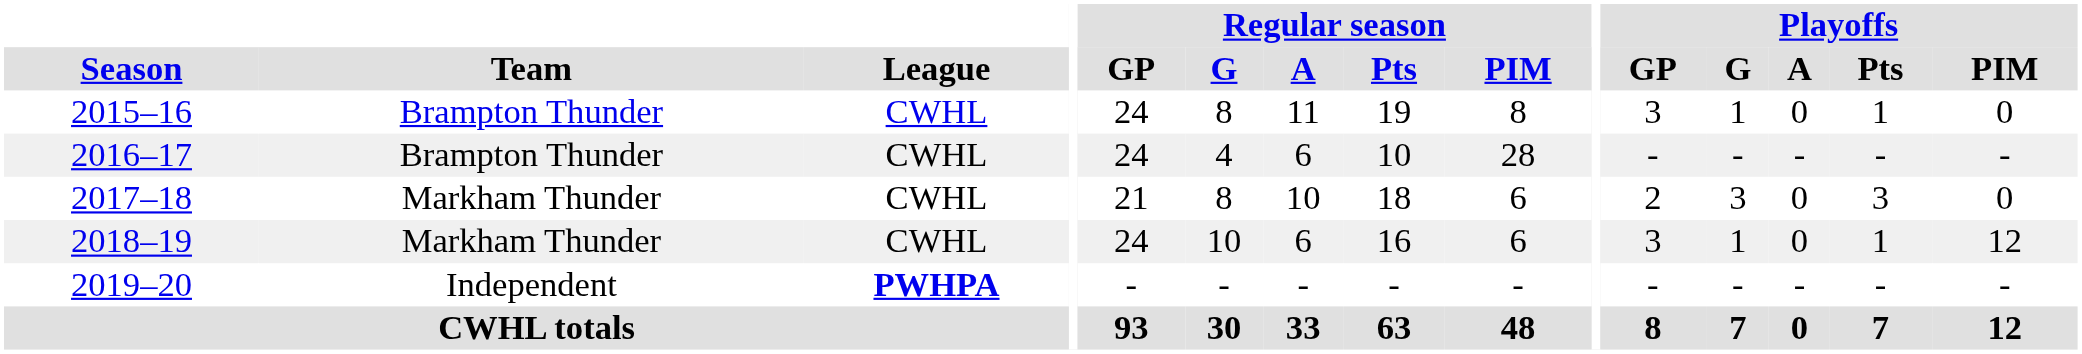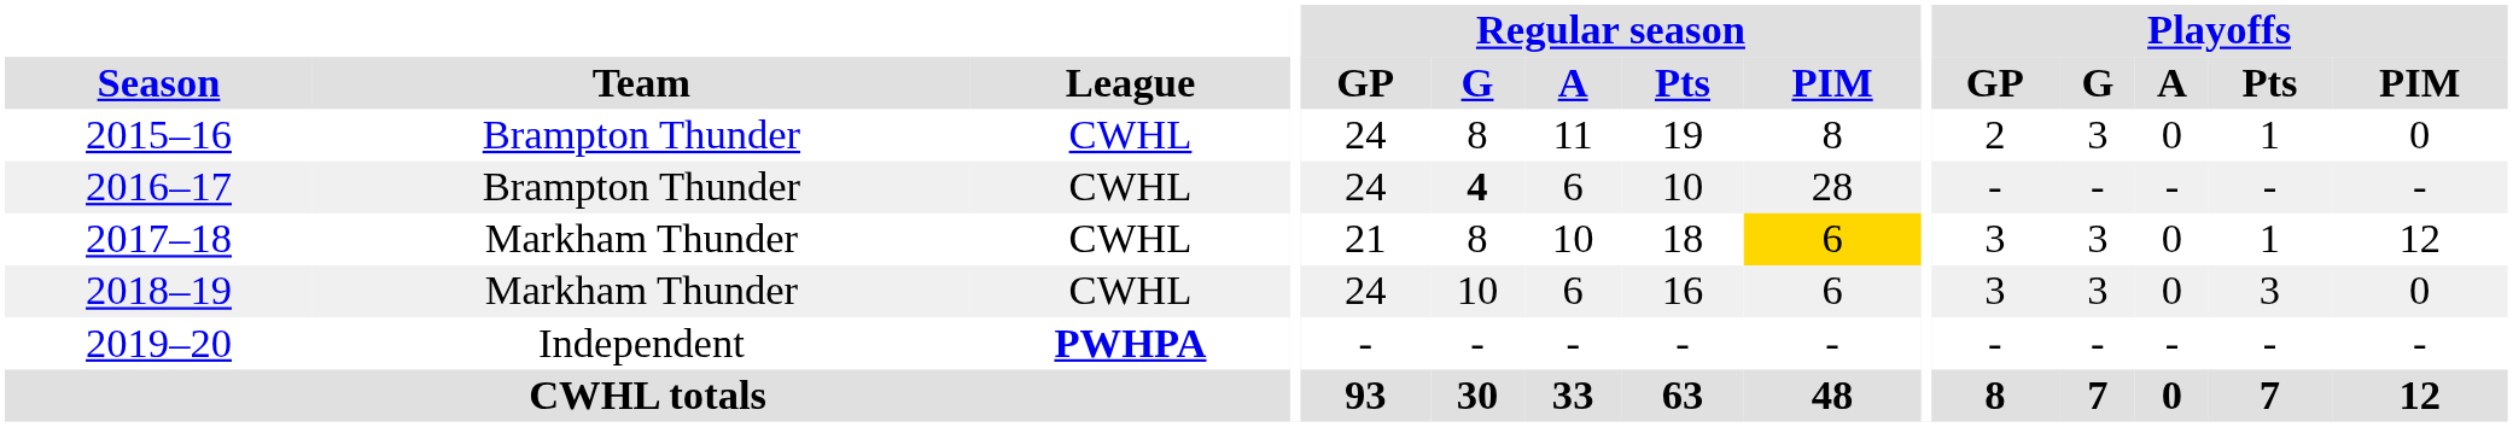2015–16 | Playoffs / GP: 3 -> 2
2015–16 | Playoffs / G: 1 -> 3
2016–17 | Regular season / G: normal -> bold
2017–18 | Regular season / PIM: no background -> gold background
2017–18 | Playoffs / GP: 2 -> 3
2017–18 | Playoffs / Pts: 3 -> 1
2017–18 | Playoffs / PIM: 0 -> 12
2018–19 | Playoffs / G: 1 -> 3
2018–19 | Playoffs / Pts: 1 -> 3
2018–19 | Playoffs / PIM: 12 -> 0
